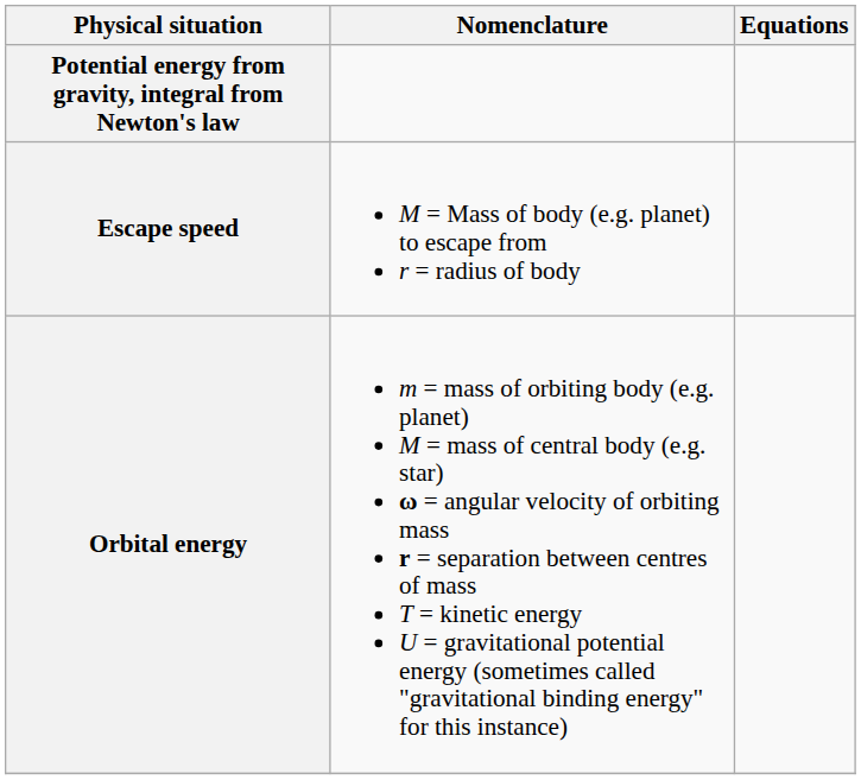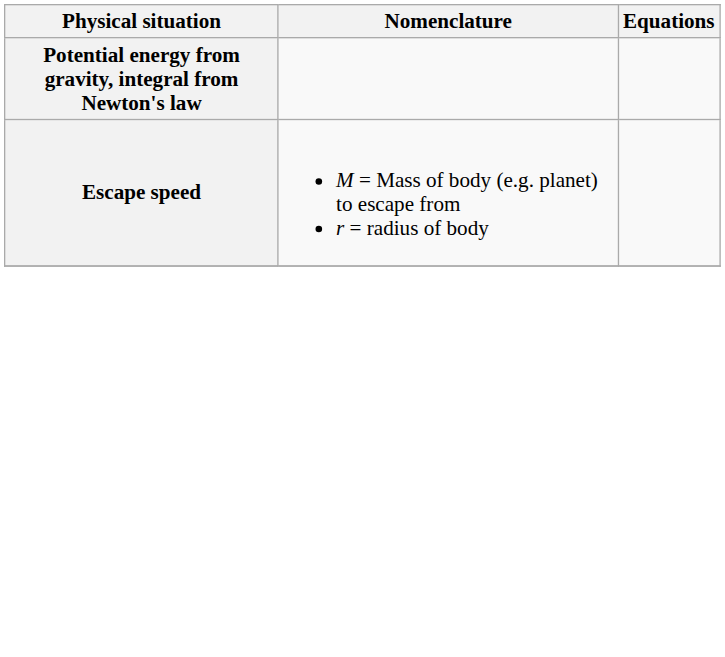- row: Orbital energy | m = mass of orbiting body (e.g. planet) M = mass of central body (e.g. star) ω = angular velocity of orbiting mass r = separation between centres of mass T = kinetic energy U = gravitational potential energy (sometimes called "gravitational binding energy" for this instance)
